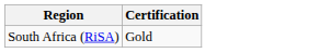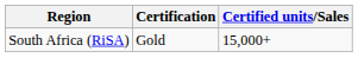+ column: Certified units/Sales | 15,000+
